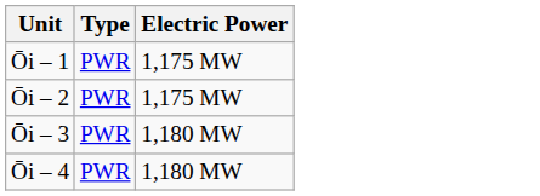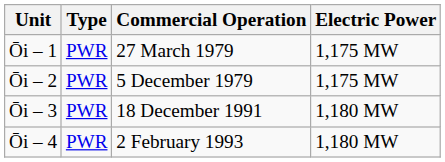+ column: Commercial Operation | 27 March 1979 | 5 December 1979 | 18 December 1991 | 2 February 1993
